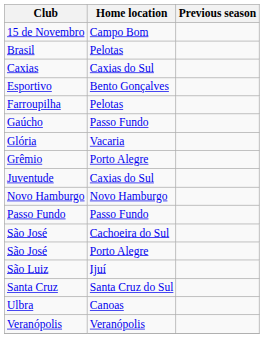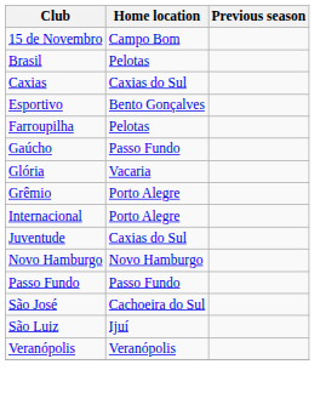+ row: Internacional | Porto Alegre
- row: São José | Porto Alegre
- row: Santa Cruz | Santa Cruz do Sul
- row: Ulbra | Canoas
